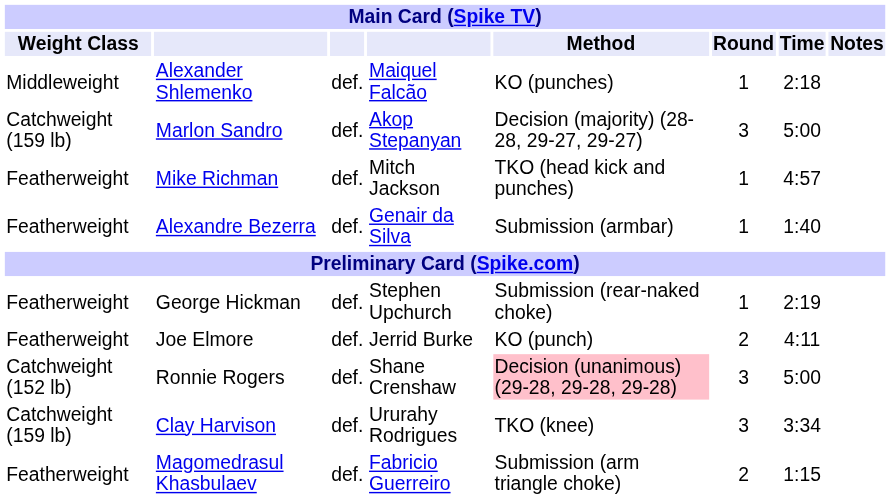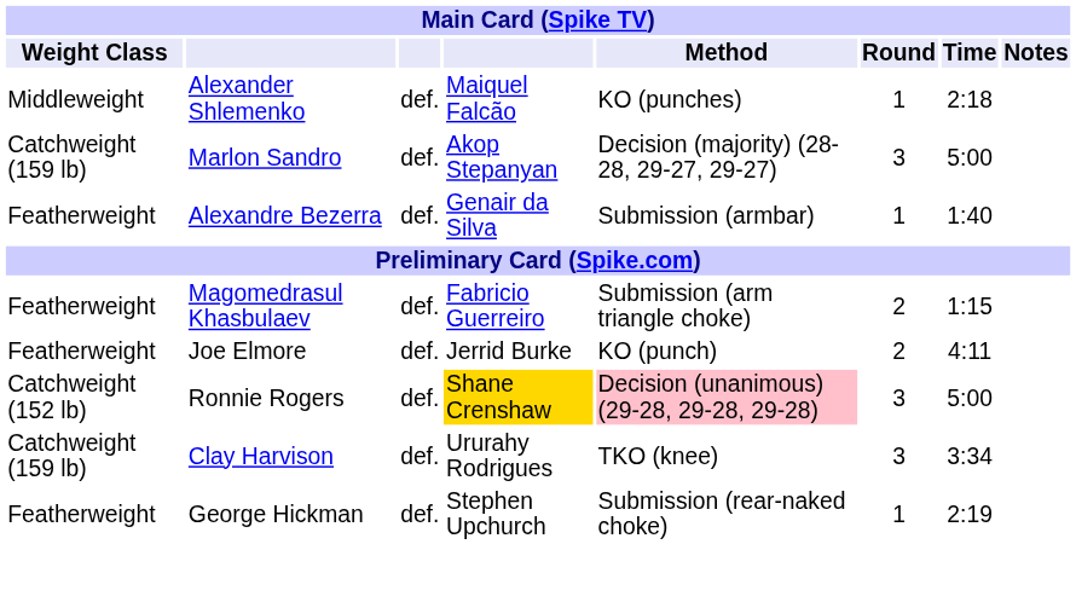- row: Featherweight | Mike Richman | def. | Mitch Jackson | TKO (head kick and punches) | 1 | 4:57
rows swapped: Magomedrasul Khasbulaev <-> George Hickman
Ronnie Rogers | column 4: no background -> gold background
